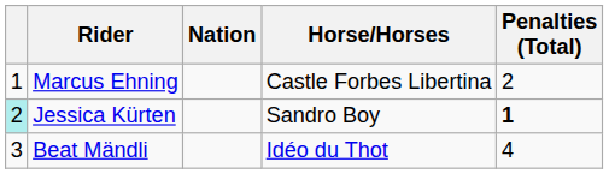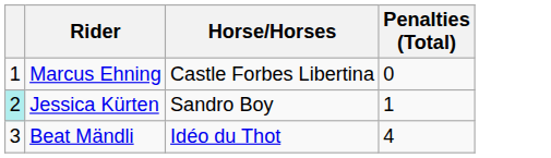- column: Nation
Marcus Ehning | Penalties (Total): 2 -> 0
Jessica Kürten | Penalties (Total): bold -> normal
